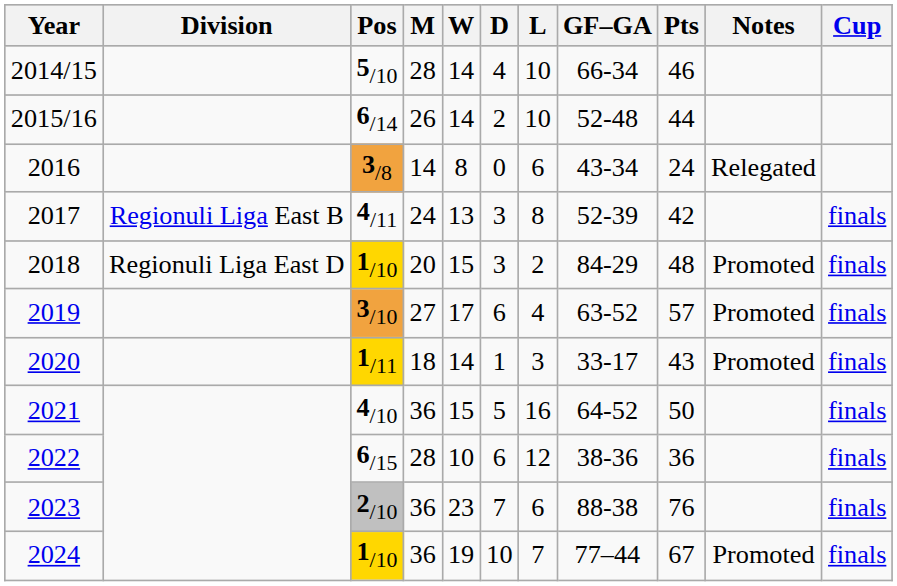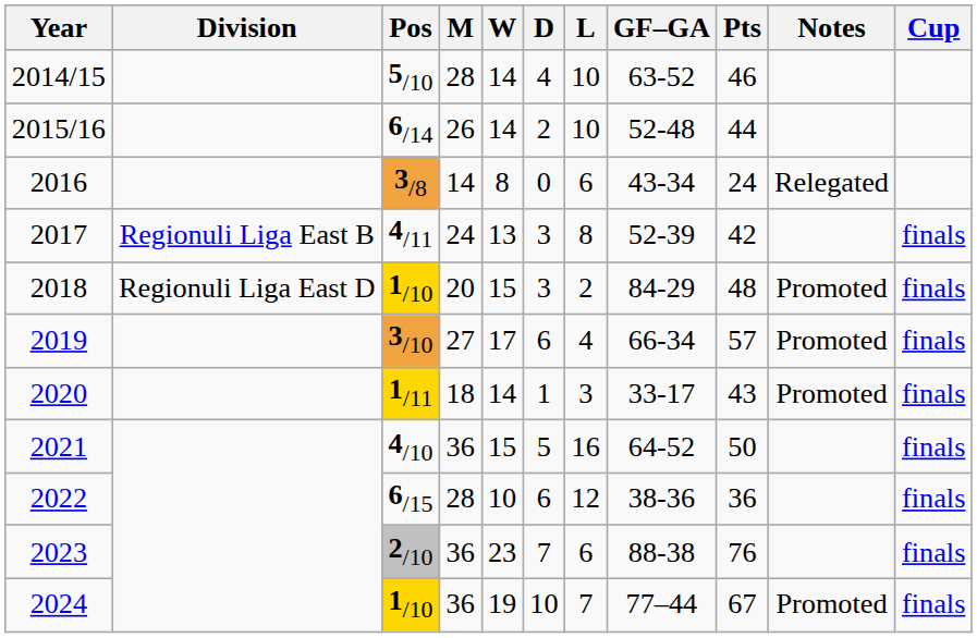2014/15 | GF–GA: 66-34 -> 63-52
2019 | GF–GA: 63-52 -> 66-34
